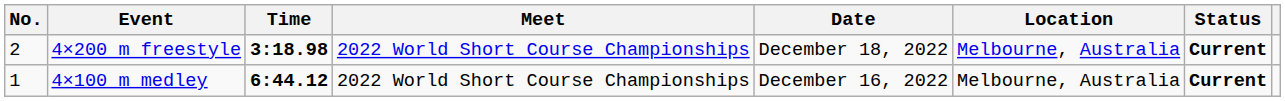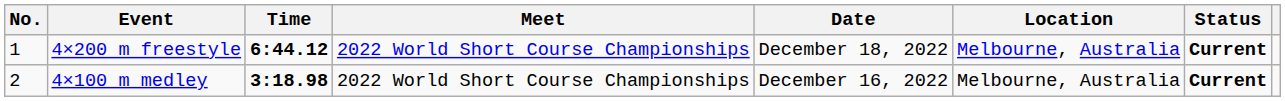4×200 m freestyle | No.: 2 -> 1
4×200 m freestyle | Time: 3:18.98 -> 6:44.12
4×100 m medley | No.: 1 -> 2
4×100 m medley | Time: 6:44.12 -> 3:18.98
